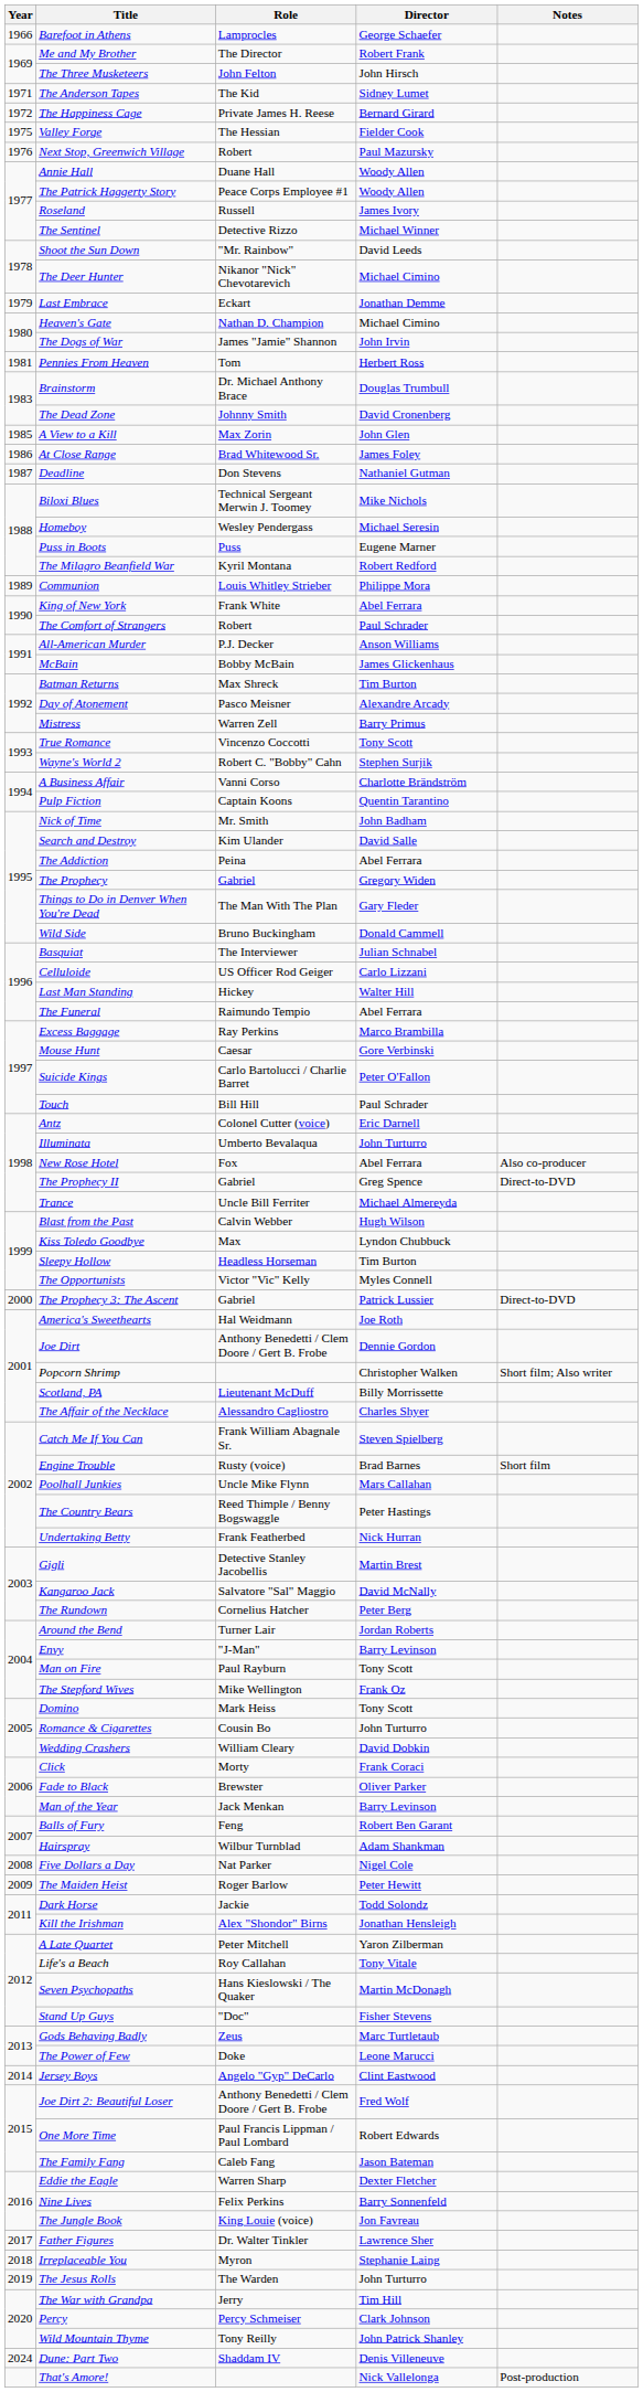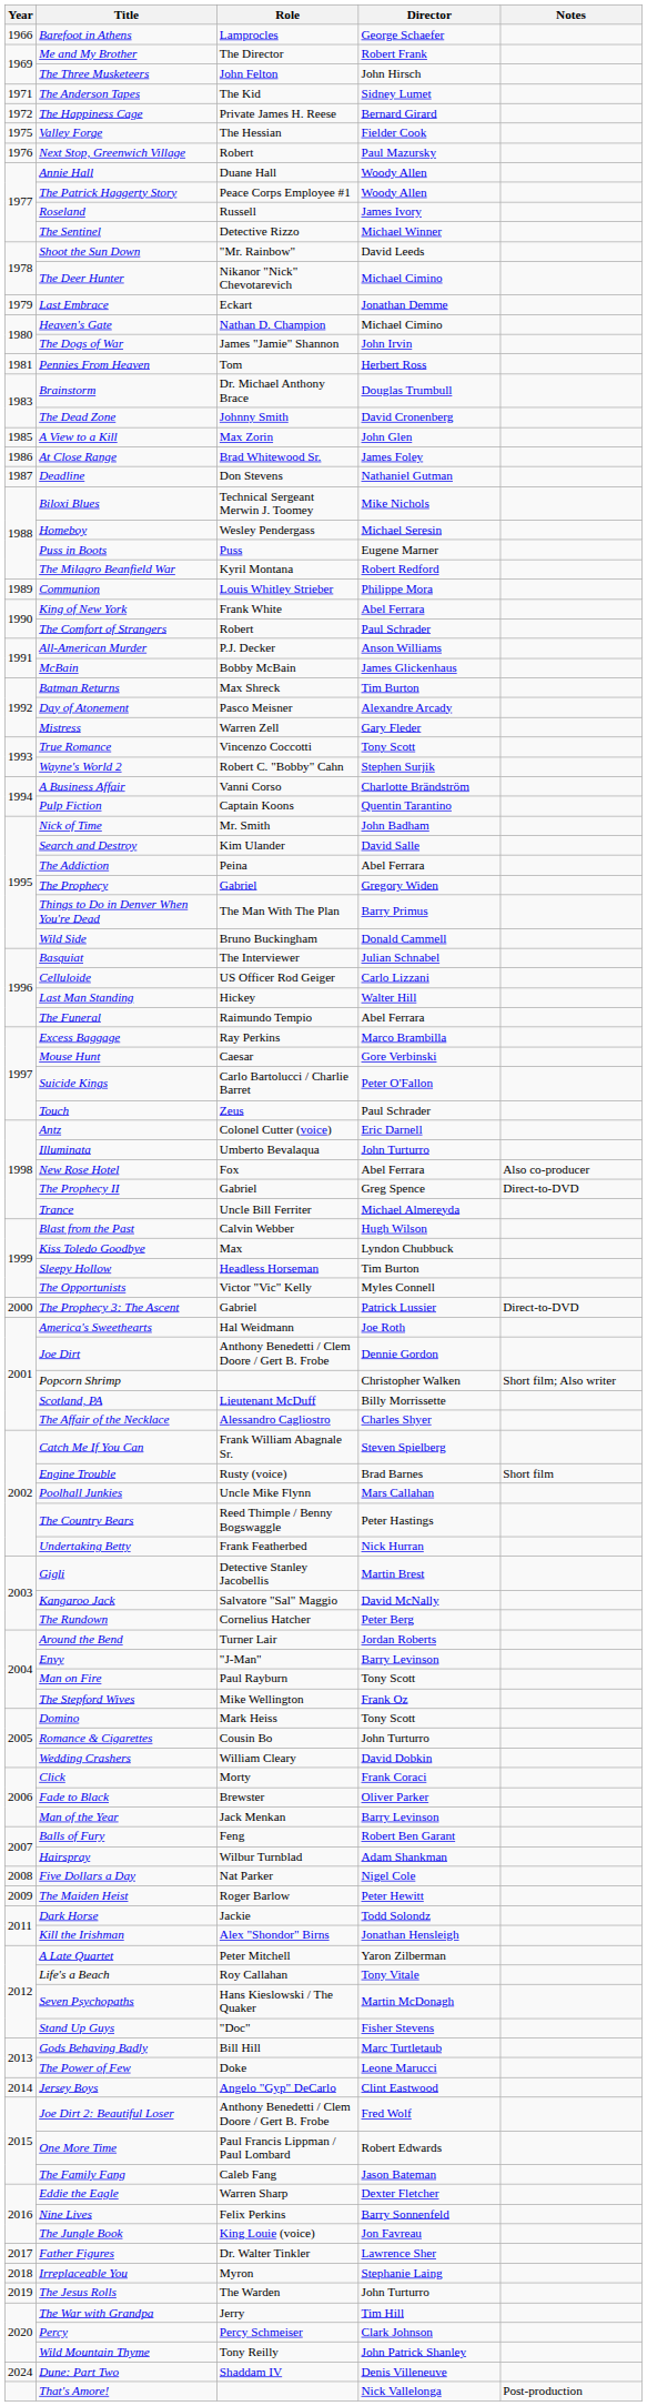Mistress | Director: Barry Primus -> Gary Fleder
Things to Do in Denver When You're Dead | Director: Gary Fleder -> Barry Primus
Touch | Role: Bill Hill -> Zeus
Gods Behaving Badly | Role: Zeus -> Bill Hill
